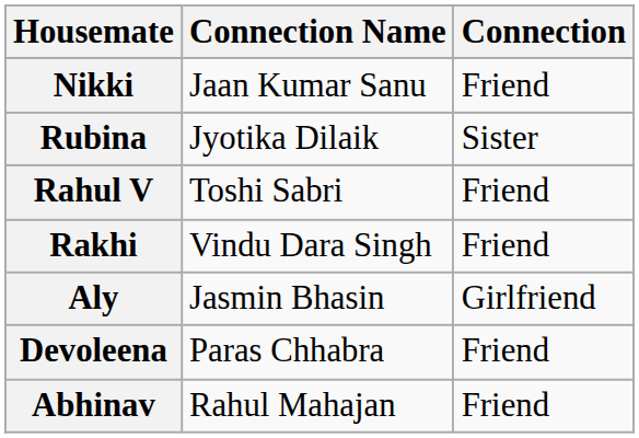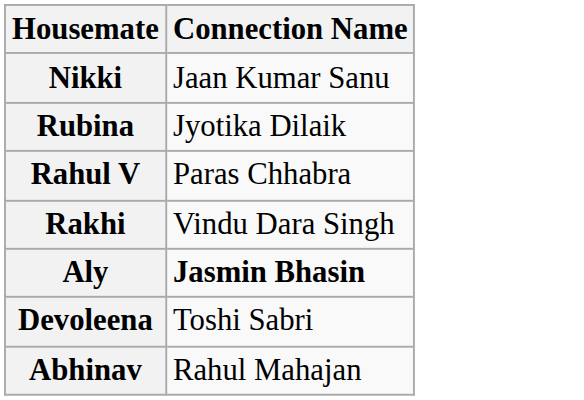- column: Connection | Friend | Sister | Friend | Friend | Girlfriend | Friend | Friend
Rahul V | Connection Name: Toshi Sabri -> Paras Chhabra
Aly | Connection Name: normal -> bold
Devoleena | Connection Name: Paras Chhabra -> Toshi Sabri
